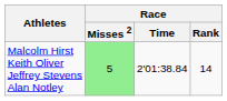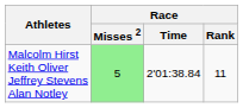Malcolm Hirst Keith Oliver Jeffrey Stevens Alan Notley | Race / Rank: 14 -> 11
